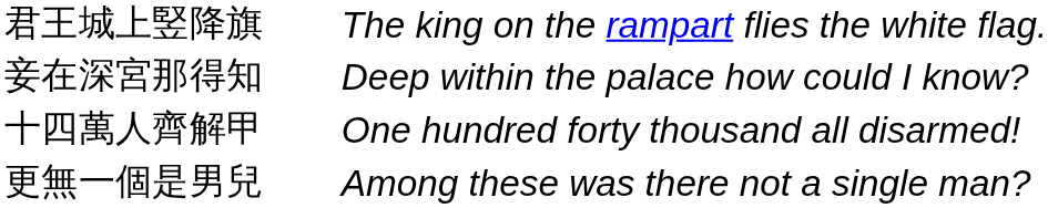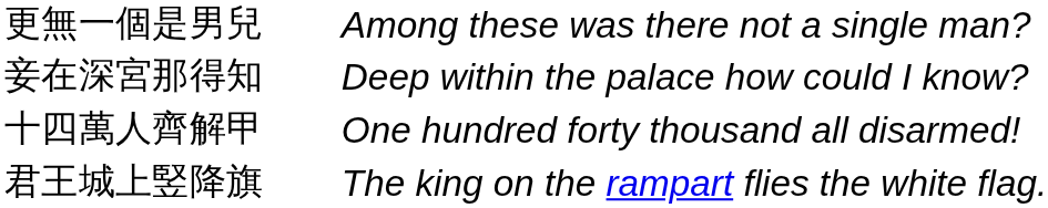rows swapped: 君王城上竪降旗 <-> 更無一個是男兒
